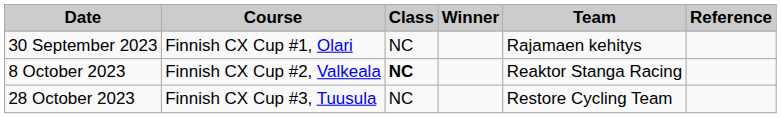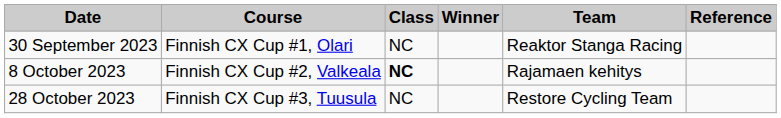30 September 2023 | Team: Rajamaen kehitys -> Reaktor Stanga Racing
8 October 2023 | Team: Reaktor Stanga Racing -> Rajamaen kehitys
